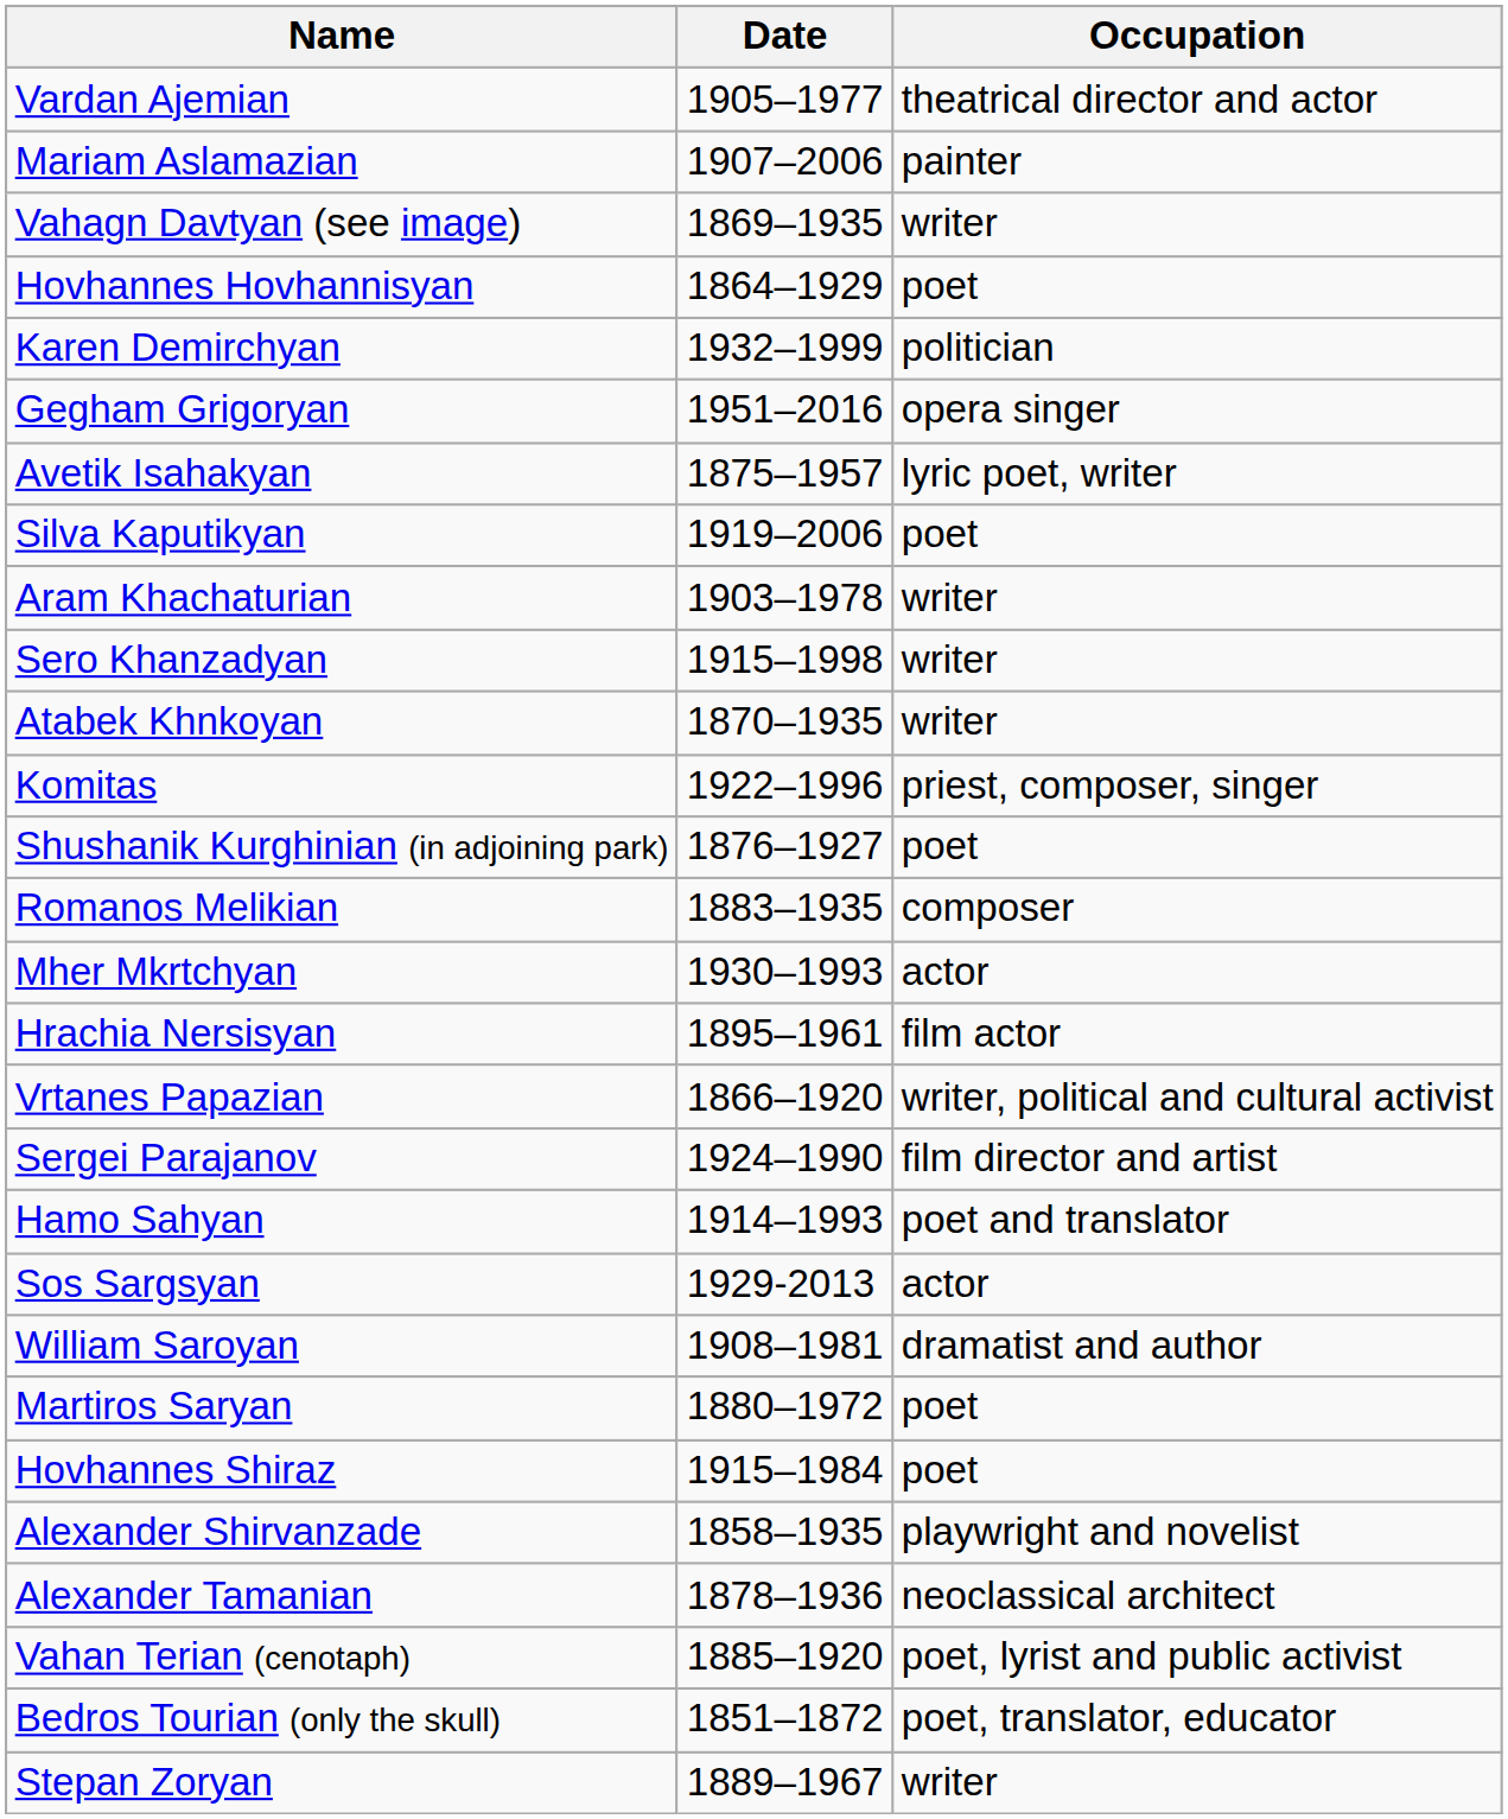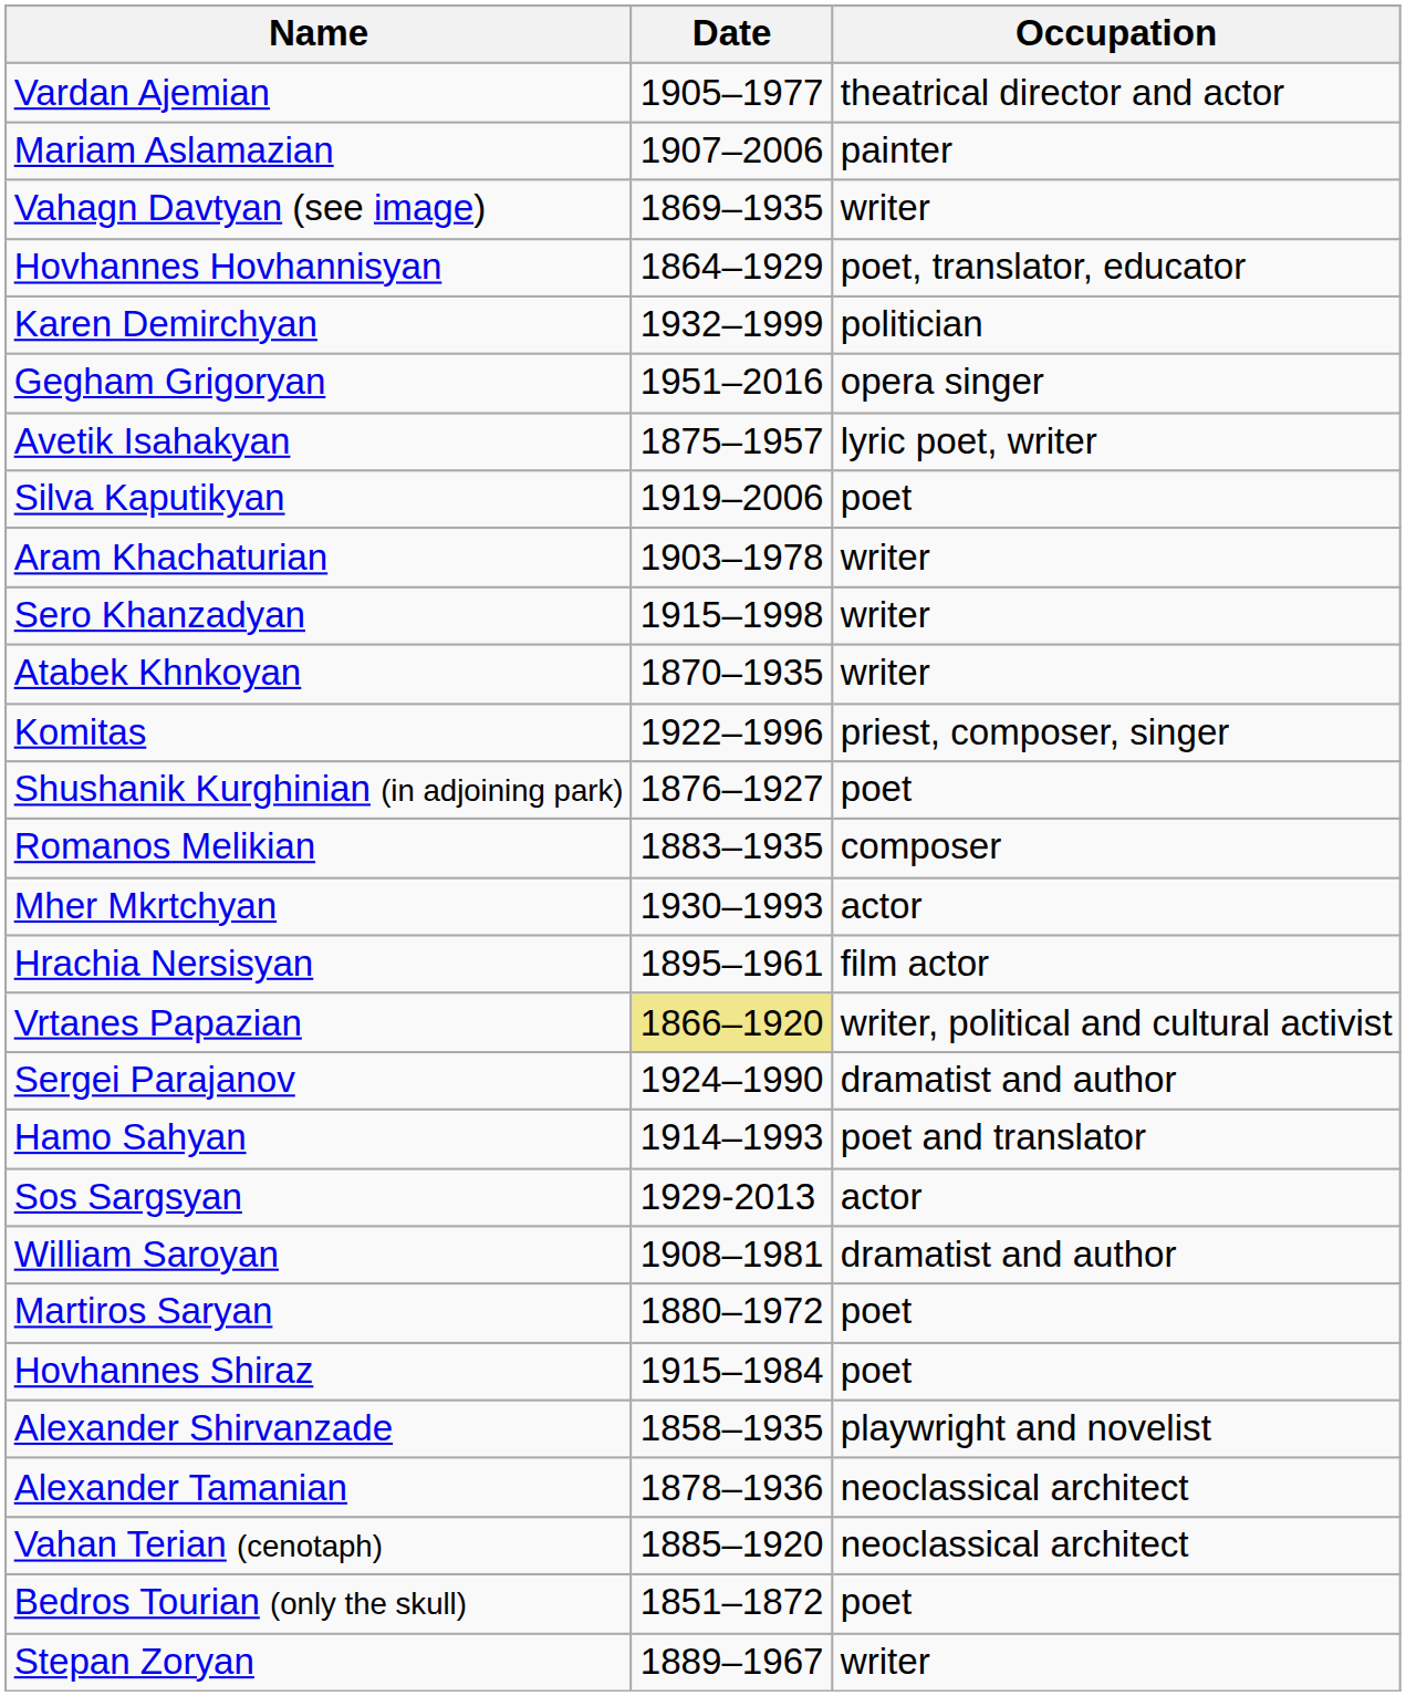Hovhannes Hovhannisyan | Occupation: poet -> poet, translator, educator
Vrtanes Papazian | Date: no background -> khaki background
Sergei Parajanov | Occupation: film director and artist -> dramatist and author
Vahan Terian (cenotaph) | Occupation: poet, lyrist and public activist -> neoclassical architect
Bedros Tourian (only the skull) | Occupation: poet, translator, educator -> poet
